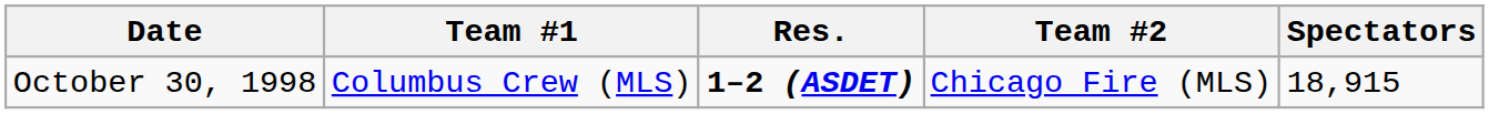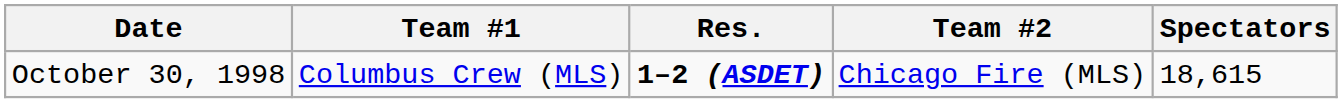October 30, 1998 | Spectators: 18,915 -> 18,615
